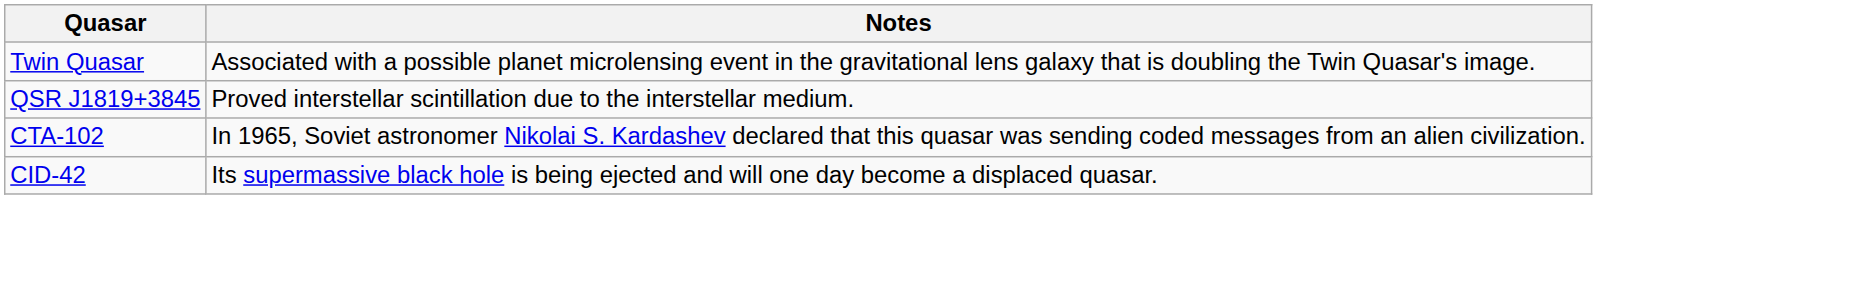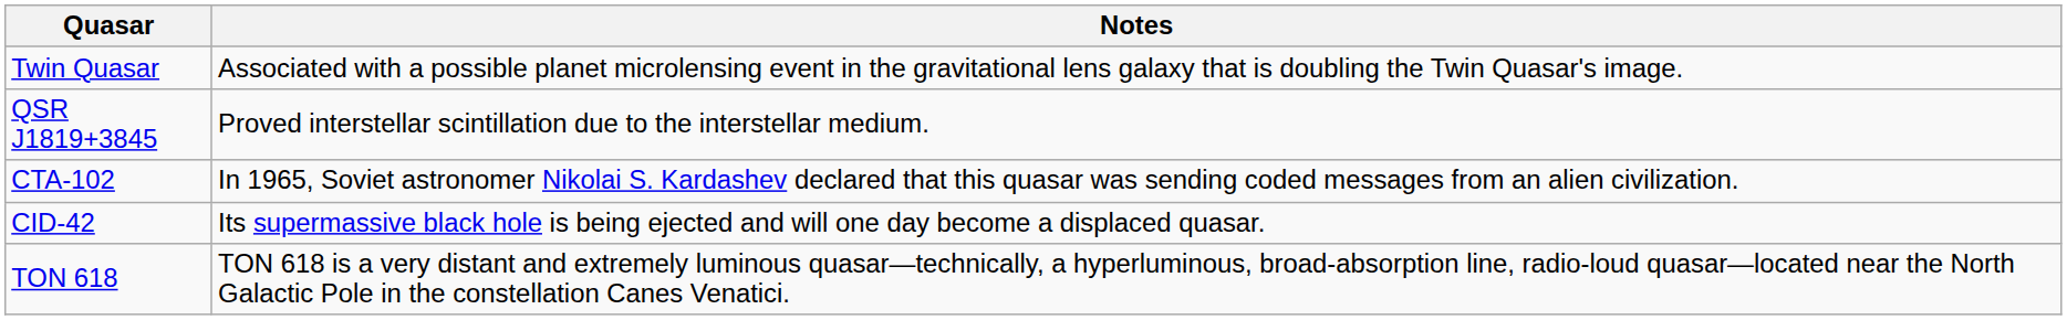+ row: TON 618 | TON 618 is a very distant and extremely luminous quasar—technically, a hyperluminous, broad-absorption line, radio-loud quasar—located near the North Galactic Pole in the constellation Canes Venatici.
